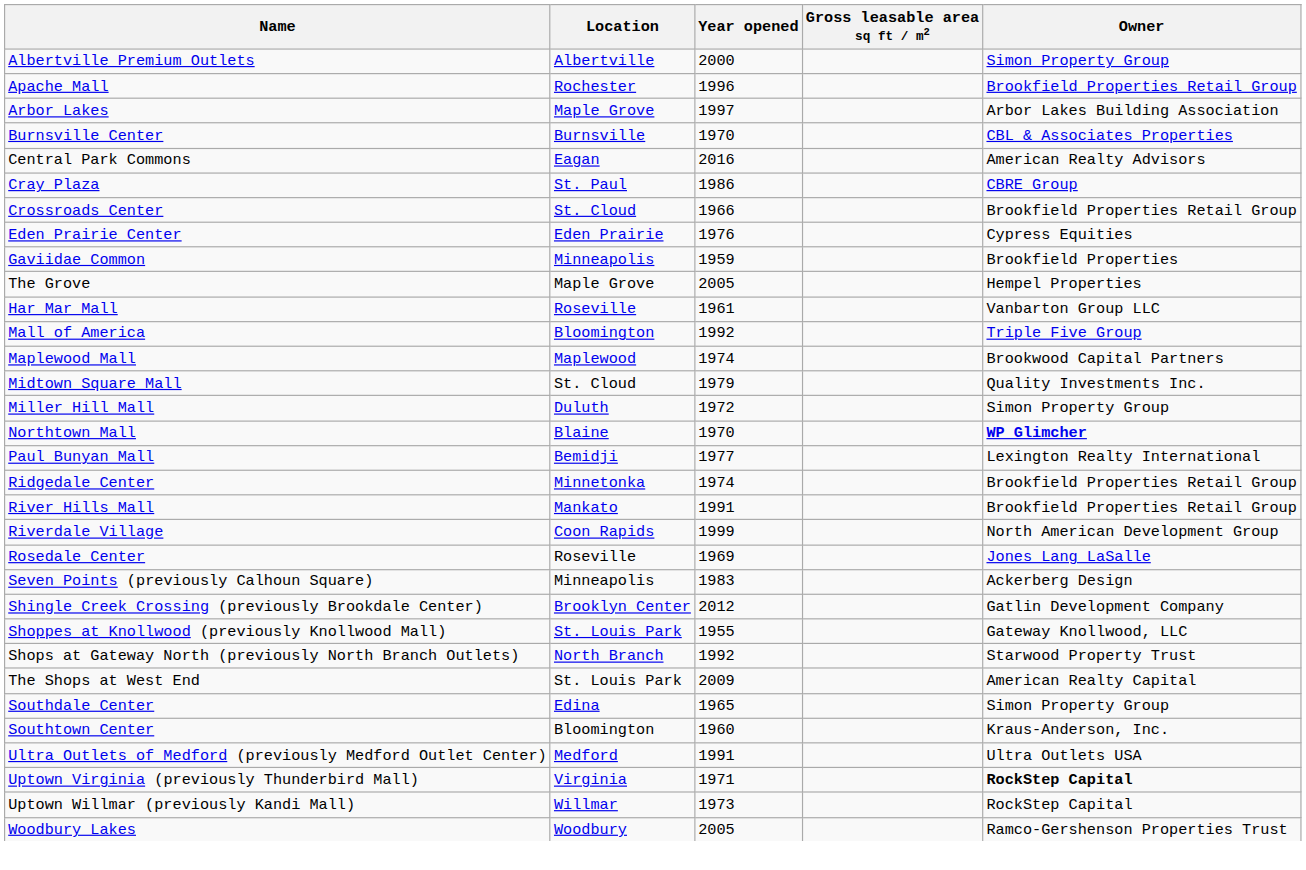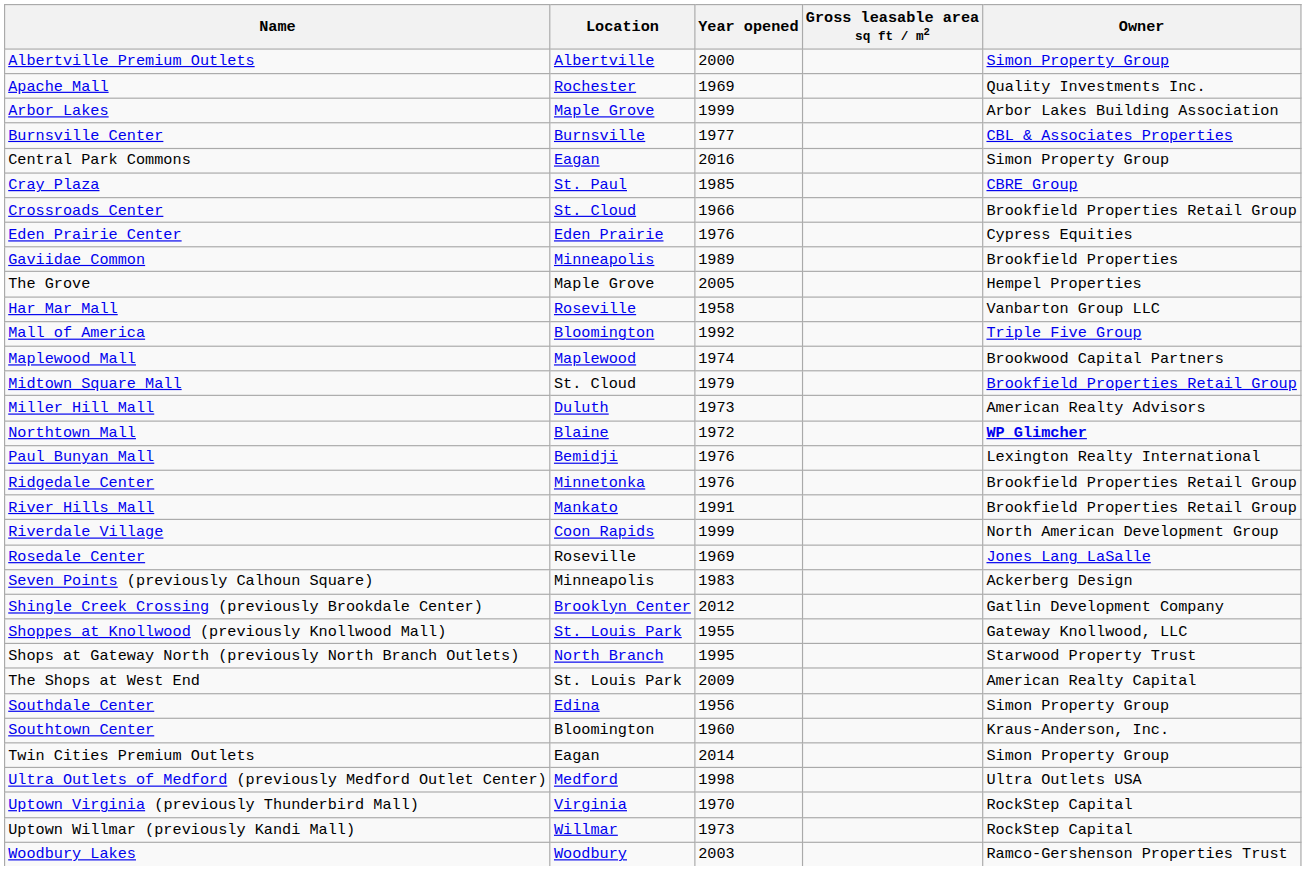Apache Mall | Year opened: 1996 -> 1969
Apache Mall | Owner: Brookfield Properties Retail Group -> Quality Investments Inc.
Arbor Lakes | Year opened: 1997 -> 1999
Burnsville Center | Year opened: 1970 -> 1977
Central Park Commons | Owner: American Realty Advisors -> Simon Property Group
Cray Plaza | Year opened: 1986 -> 1985
Gaviidae Common | Year opened: 1959 -> 1989
Har Mar Mall | Year opened: 1961 -> 1958
Midtown Square Mall | Owner: Quality Investments Inc. -> Brookfield Properties Retail Group
Miller Hill Mall | Year opened: 1972 -> 1973
Miller Hill Mall | Owner: Simon Property Group -> American Realty Advisors
Northtown Mall | Year opened: 1970 -> 1972
Paul Bunyan Mall | Year opened: 1977 -> 1976
Ridgedale Center | Year opened: 1974 -> 1976
Shops at Gateway North (previously North Branch Outlets) | Year opened: 1992 -> 1995
Southdale Center | Year opened: 1965 -> 1956
+ row: Twin Cities Premium Outlets | Eagan | 2014 | Simon Property Group
Ultra Outlets of Medford (previously Medford Outlet Center) | Year opened: 1991 -> 1998
Uptown Virginia (previously Thunderbird Mall) | Year opened: 1971 -> 1970
Uptown Virginia (previously Thunderbird Mall) | Owner: bold -> normal
Woodbury Lakes | Year opened: 2005 -> 2003
